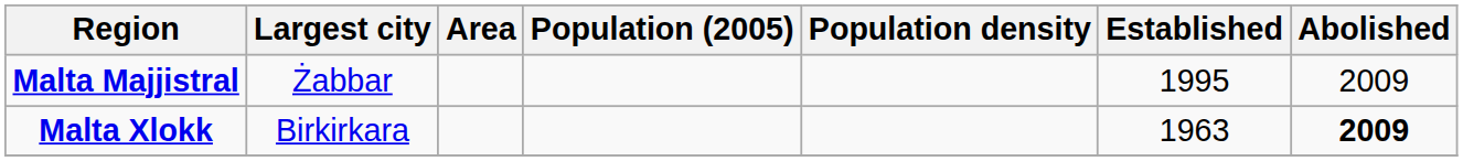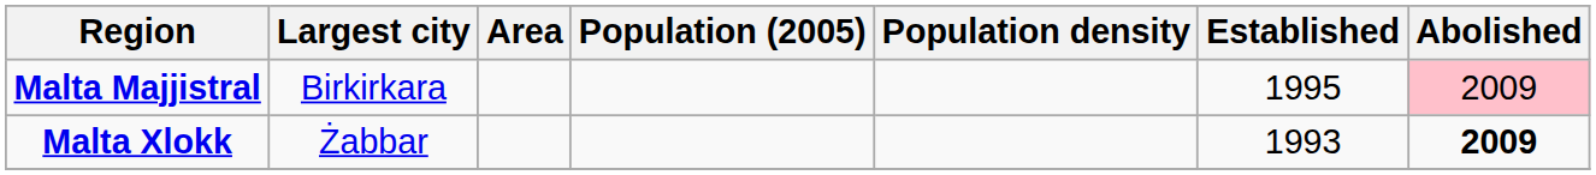Malta Majjistral | Largest city: Żabbar -> Birkirkara
Malta Majjistral | Abolished: no background -> pink background
Malta Xlokk | Largest city: Birkirkara -> Żabbar
Malta Xlokk | Established: 1963 -> 1993
